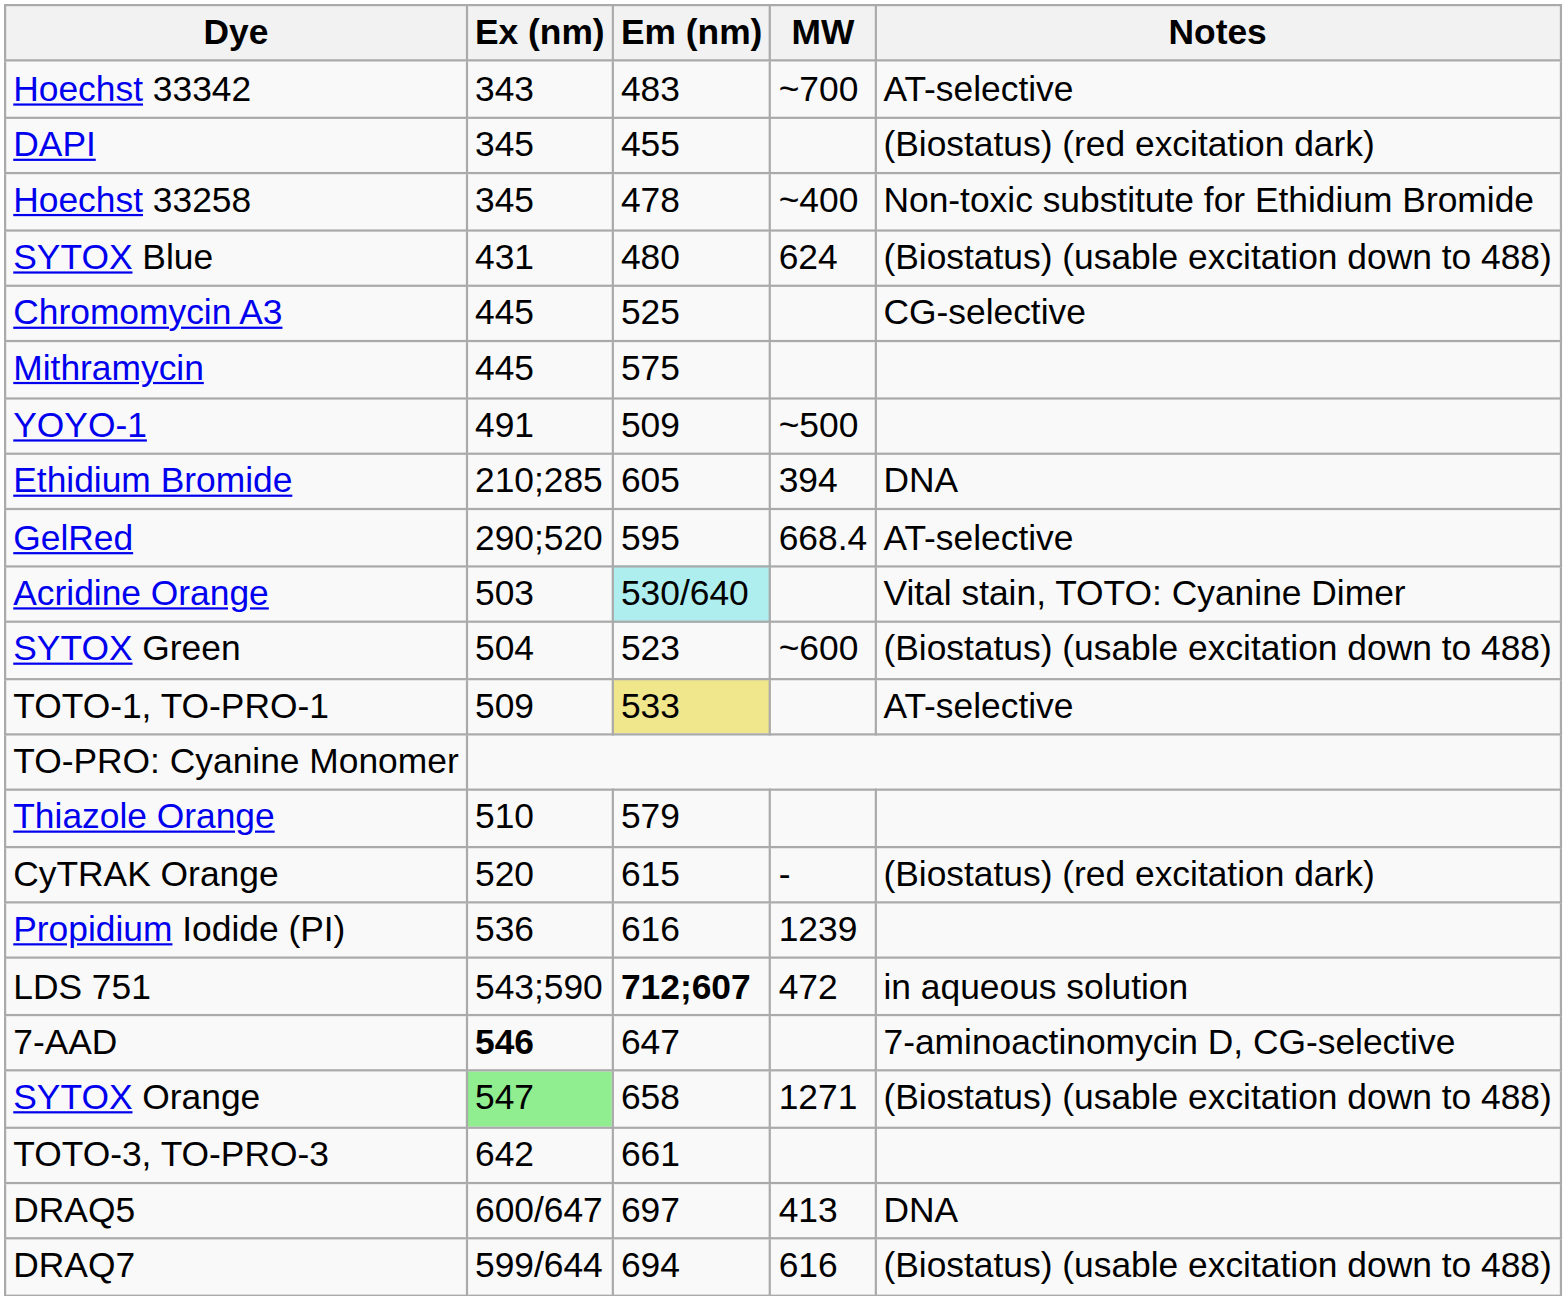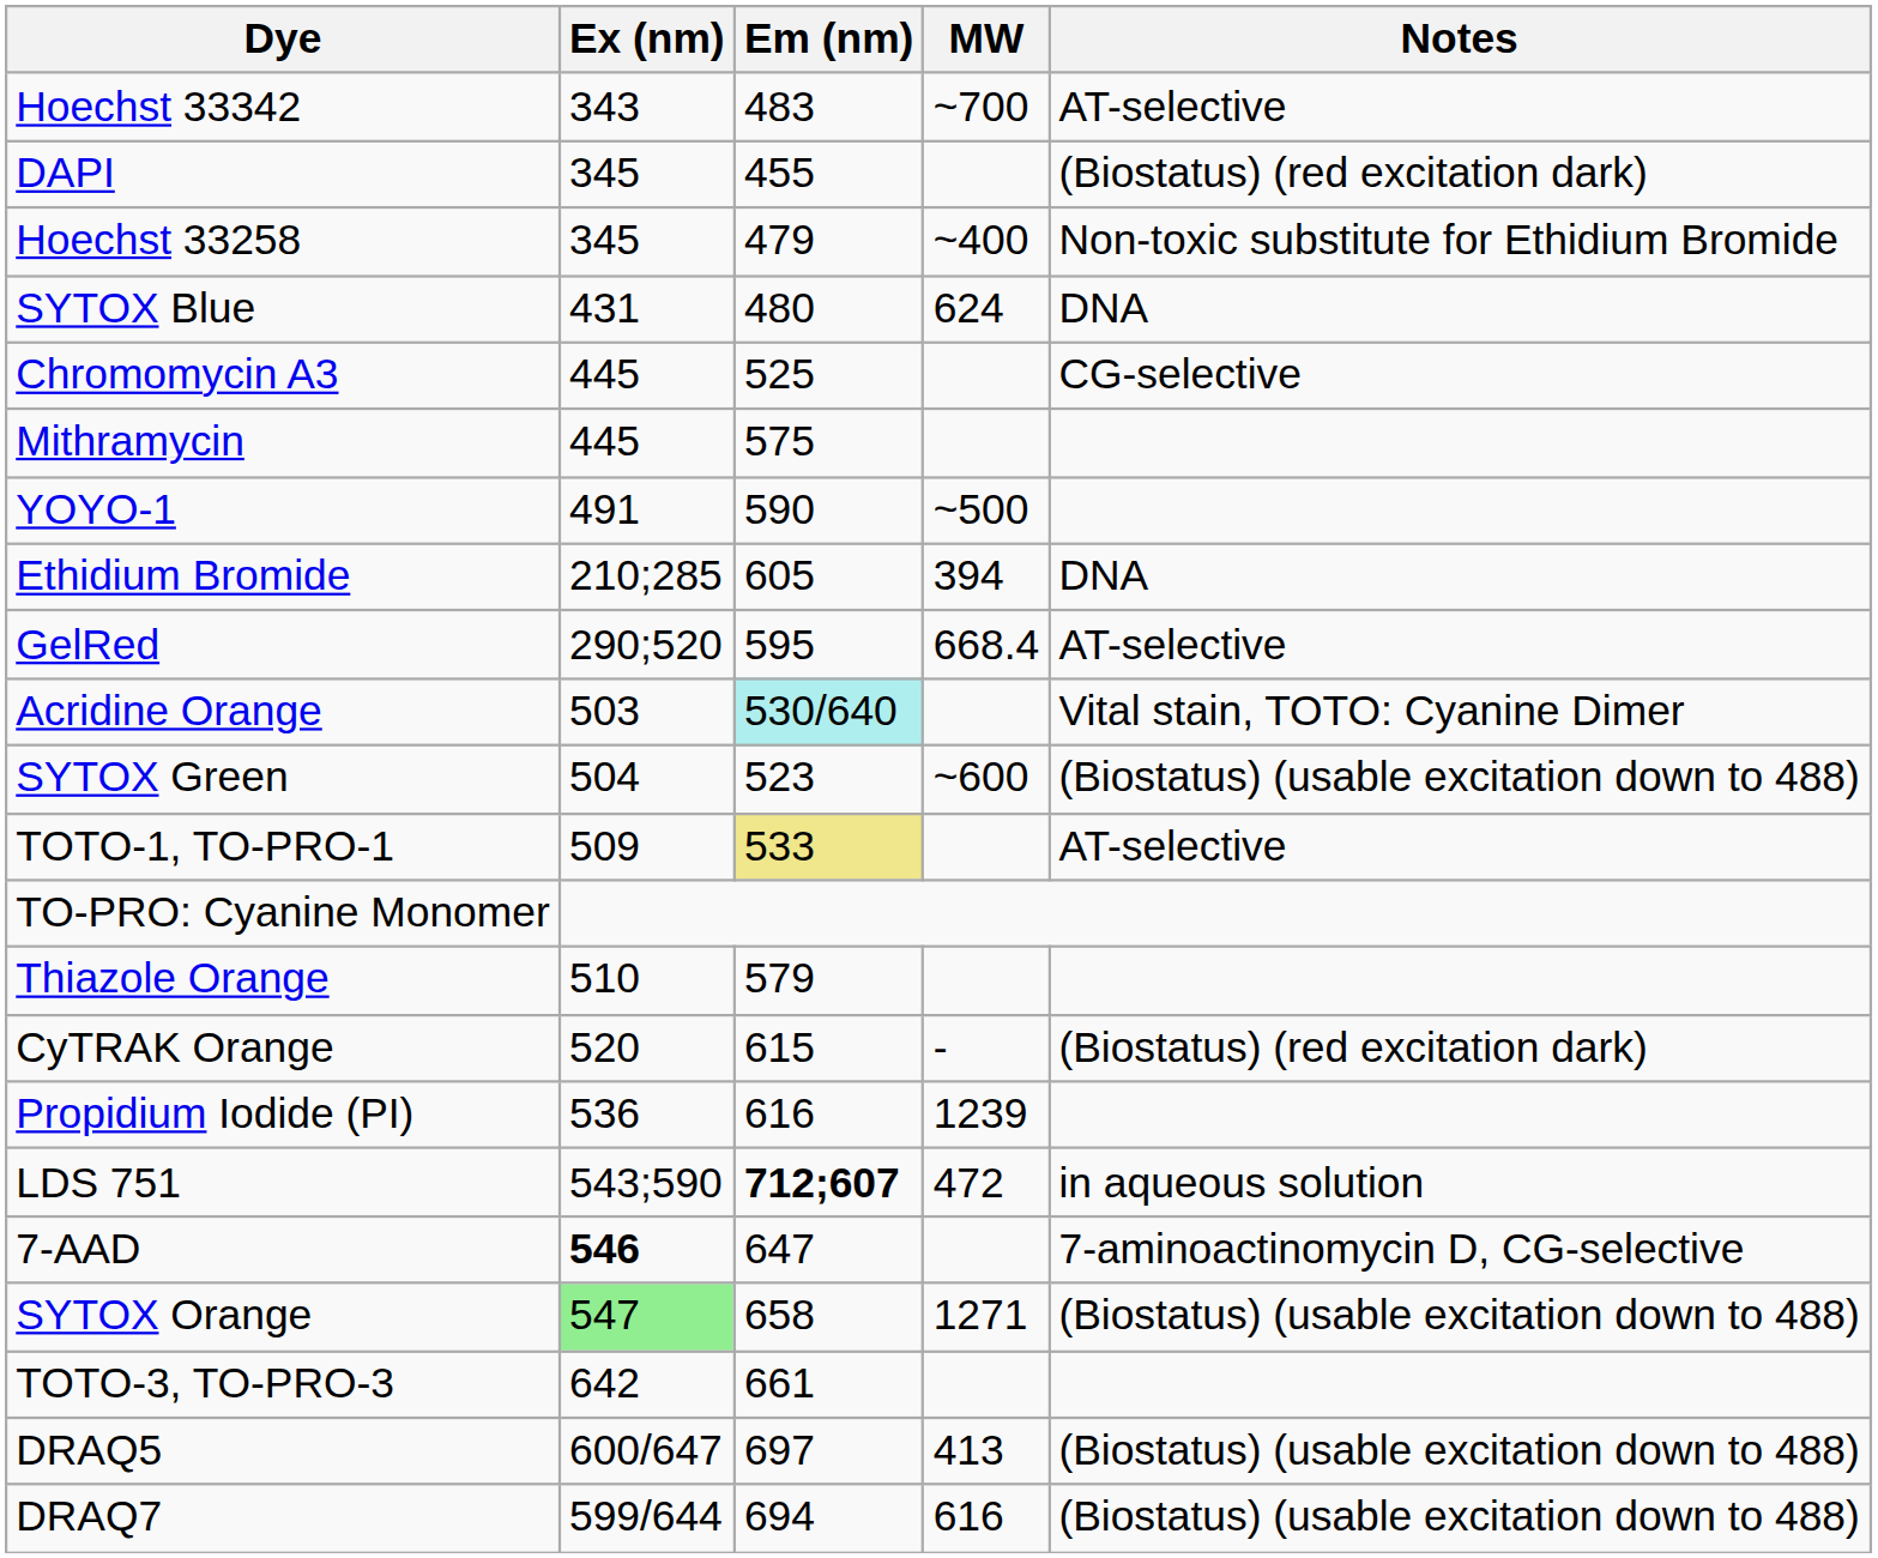Hoechst 33258 | Em (nm): 478 -> 479
SYTOX Blue | Notes: (Biostatus) (usable excitation down to 488) -> DNA
YOYO-1 | Em (nm): 509 -> 590
DRAQ5 | Notes: DNA -> (Biostatus) (usable excitation down to 488)
